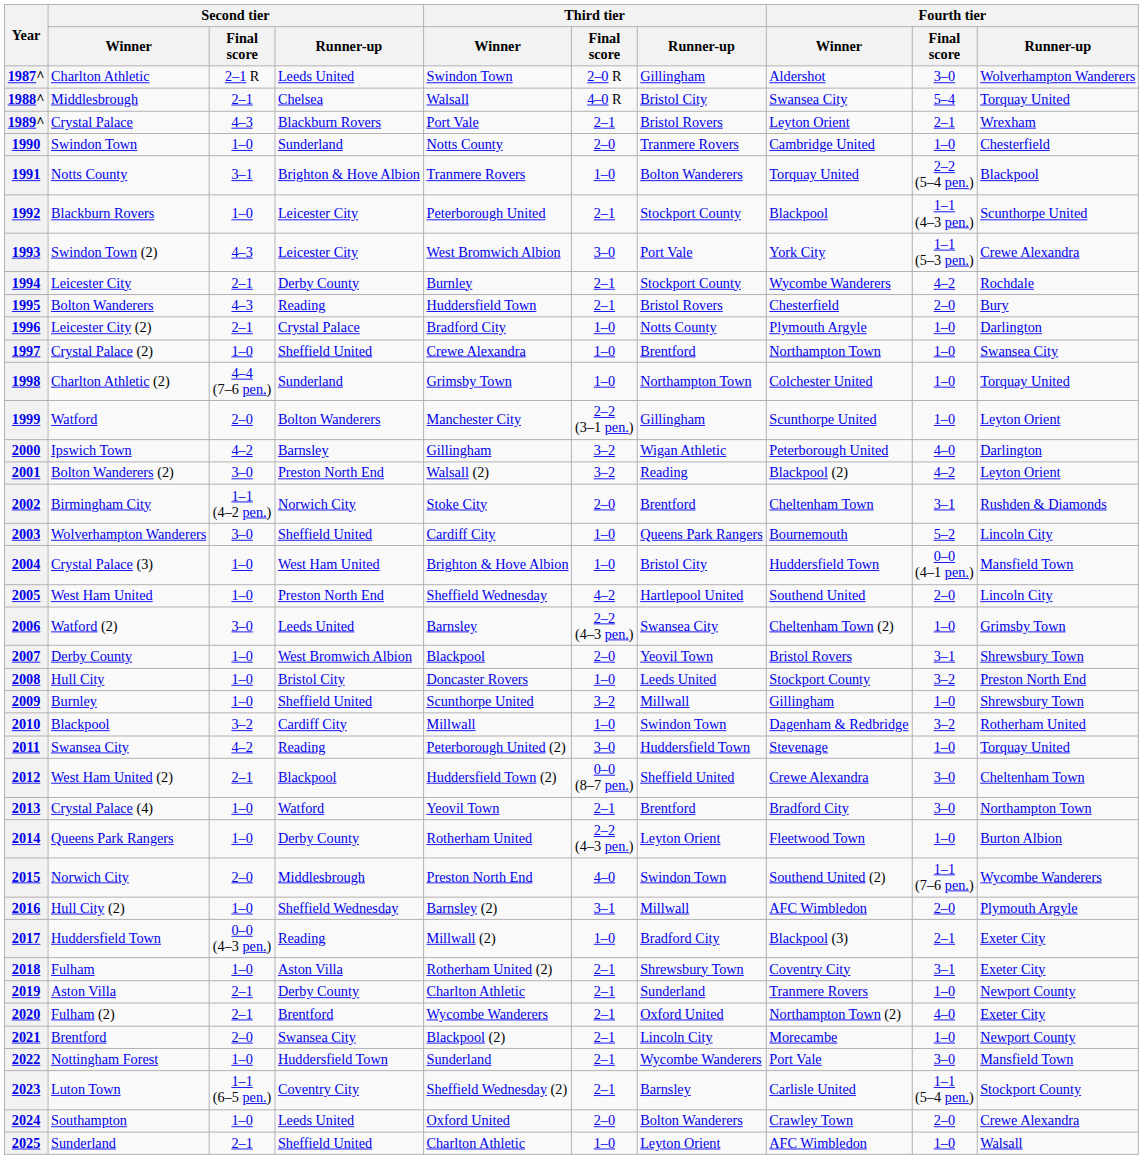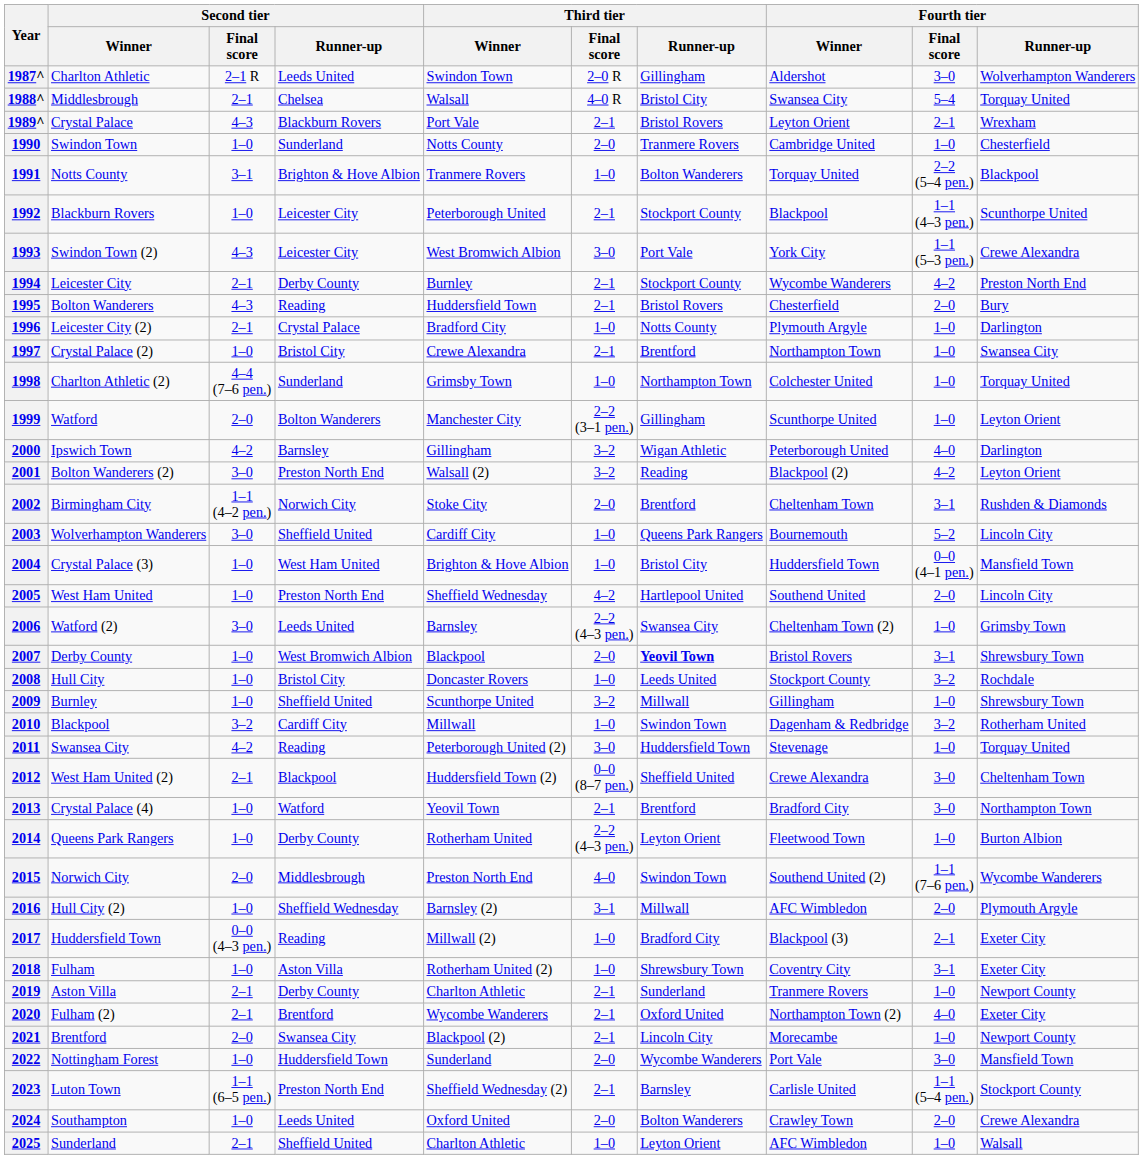1994 | Fourth tier / Runner-up: Rochdale -> Preston North End
1997 | Second tier / Runner-up: Sheffield United -> Bristol City
1997 | Third tier / Final score: 1–0 -> 2–1
2007 | Third tier / Runner-up: normal -> bold
2008 | Fourth tier / Runner-up: Preston North End -> Rochdale
2018 | Third tier / Final score: 2–1 -> 1–0
2022 | Third tier / Final score: 2–1 -> 2–0
2023 | Second tier / Runner-up: Coventry City -> Preston North End
